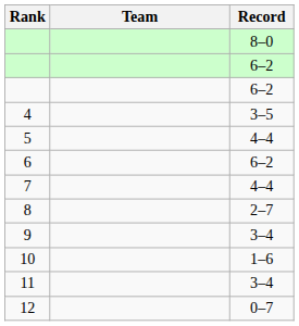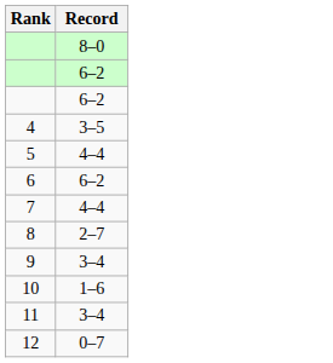- column: Team
